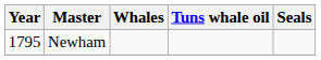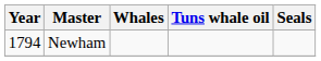Newham | Year: 1795 -> 1794
